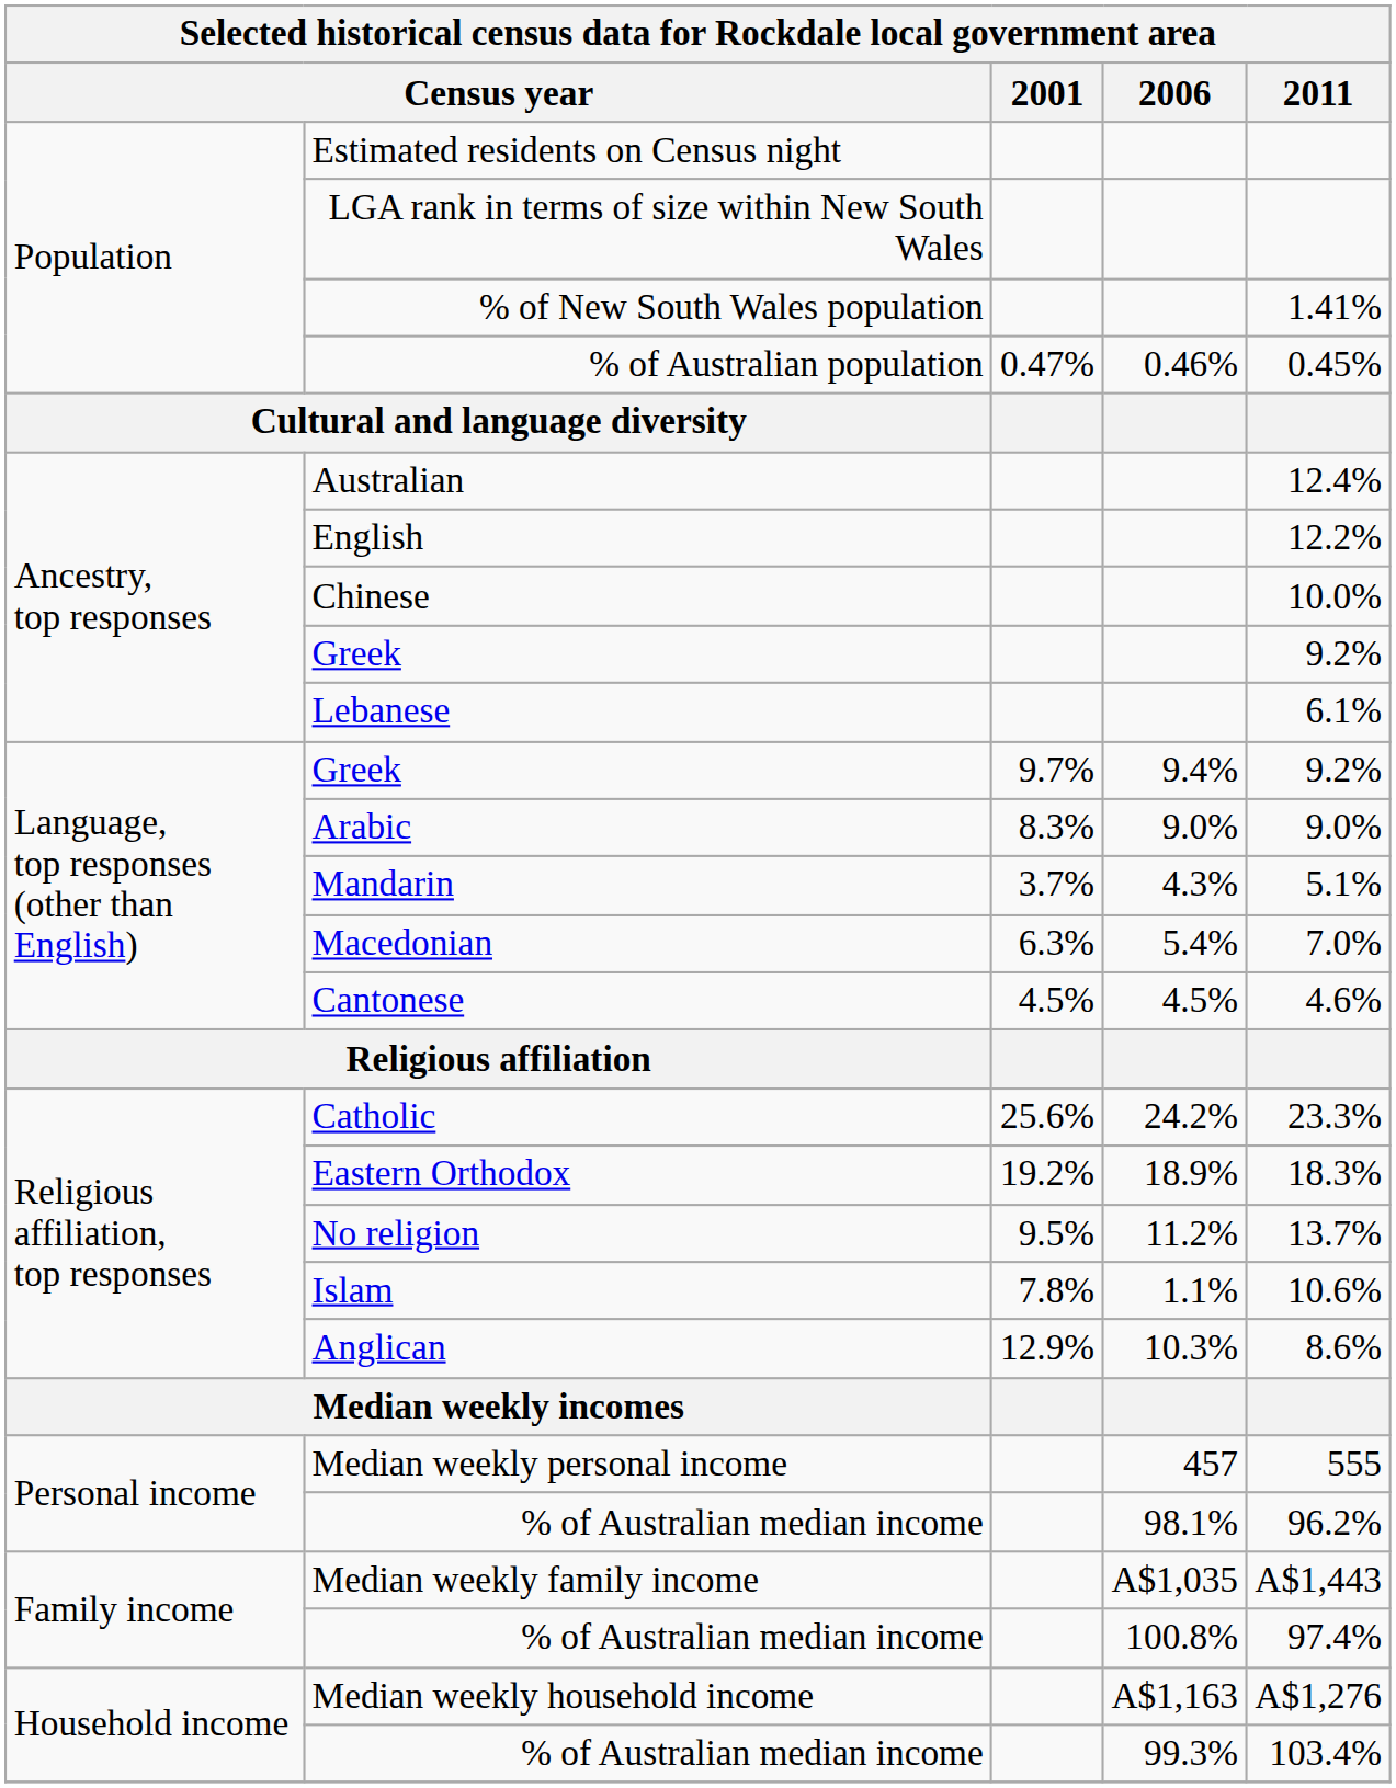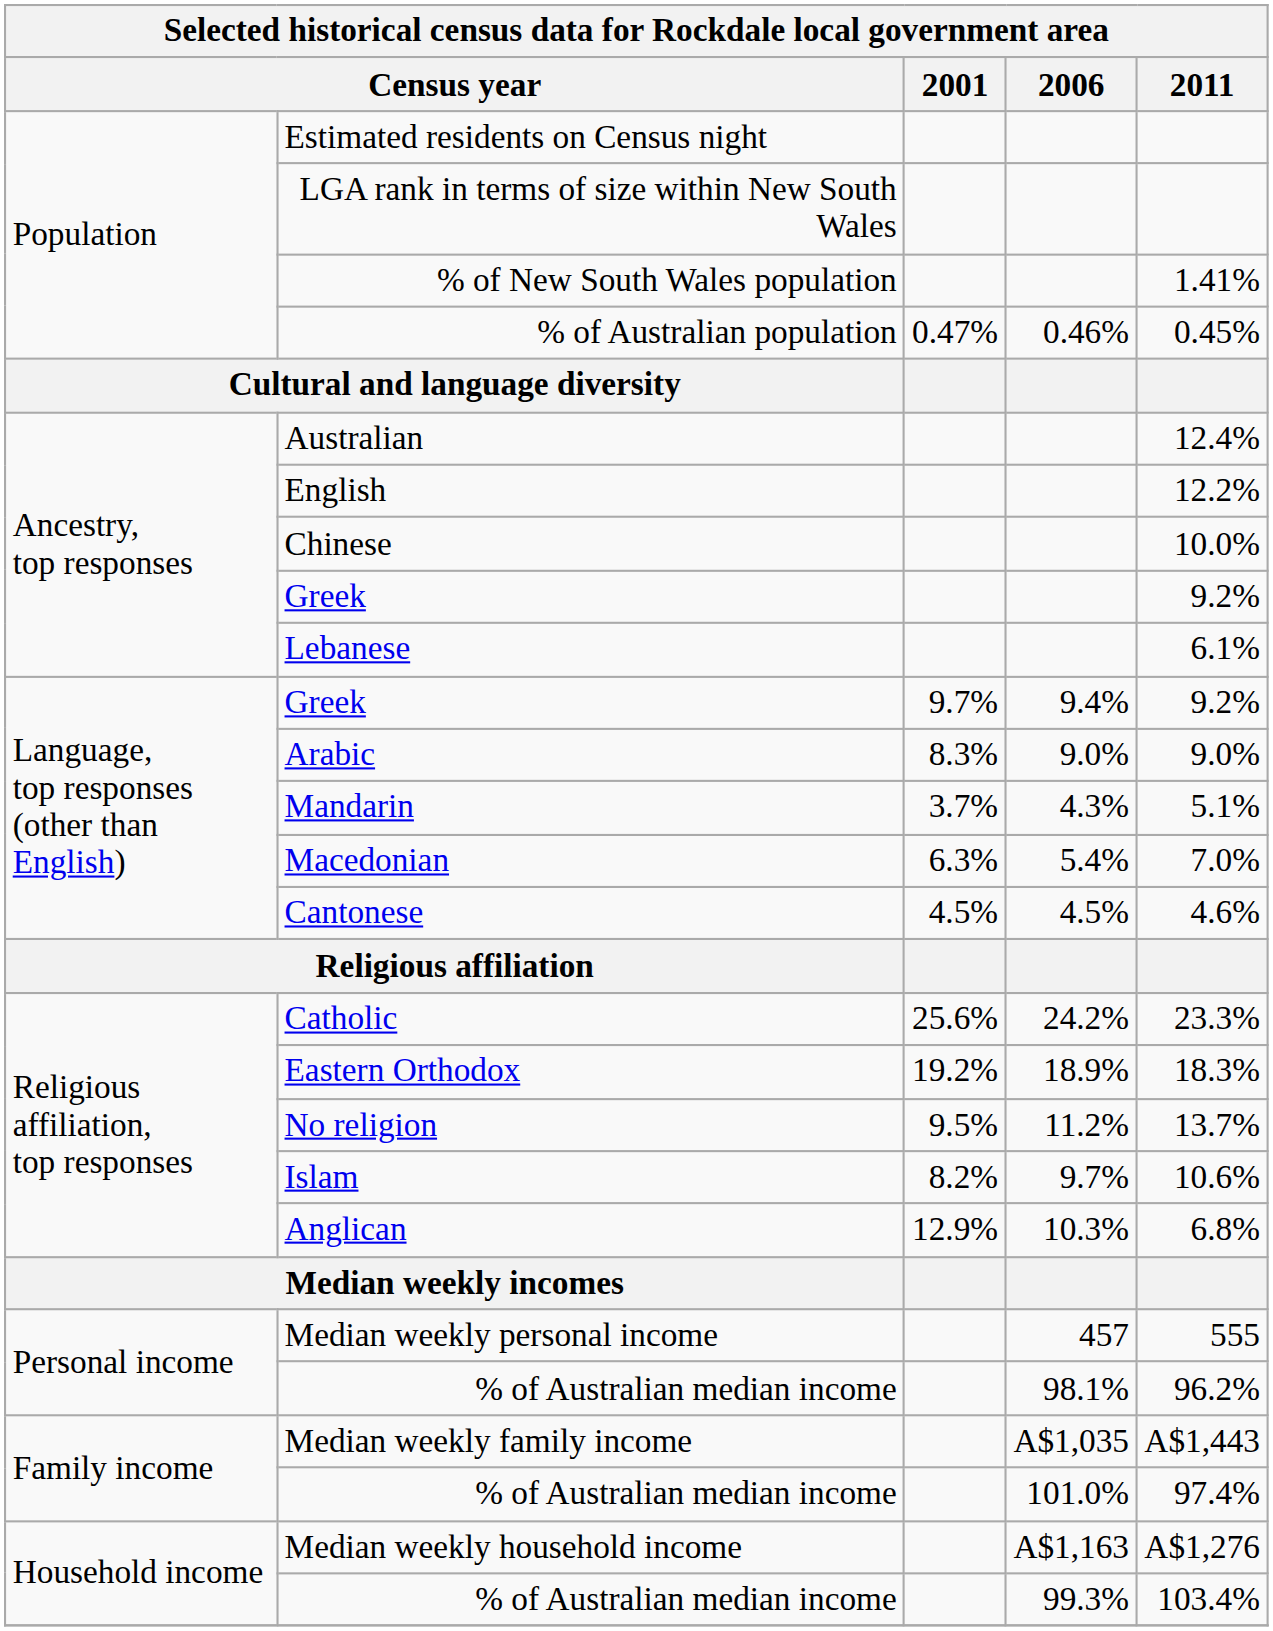Islam | 2001: 7.8% -> 8.2%
Islam | 2006: 1.1% -> 9.7%
Anglican | 2011: 8.6% -> 6.8%
Family income / % of Australian median income | 2006: 100.8% -> 101.0%
